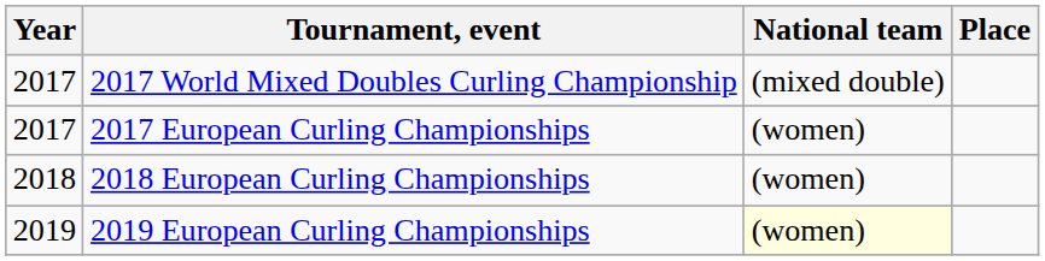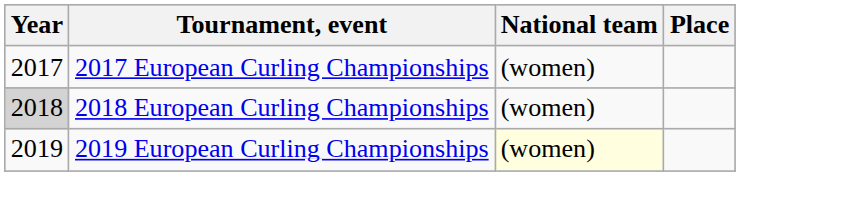- row: 2017 | 2017 World Mixed Doubles Curling Championship | (mixed double)
2018 European Curling Championships | Year: no background -> lightgrey background
